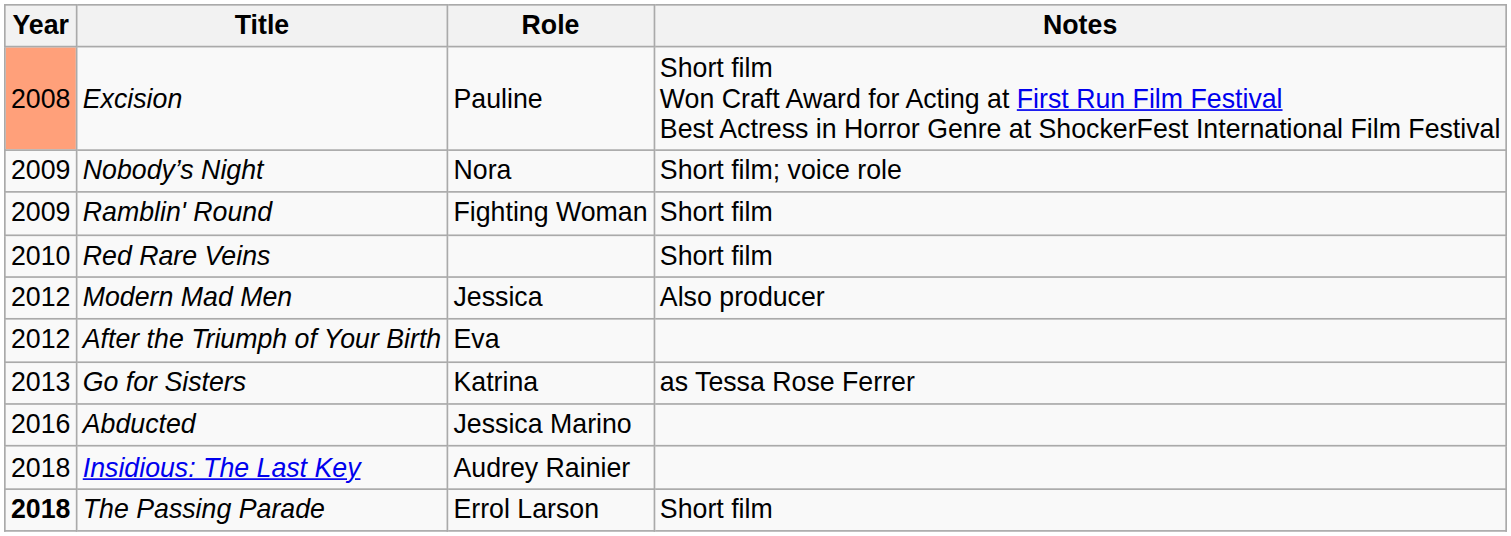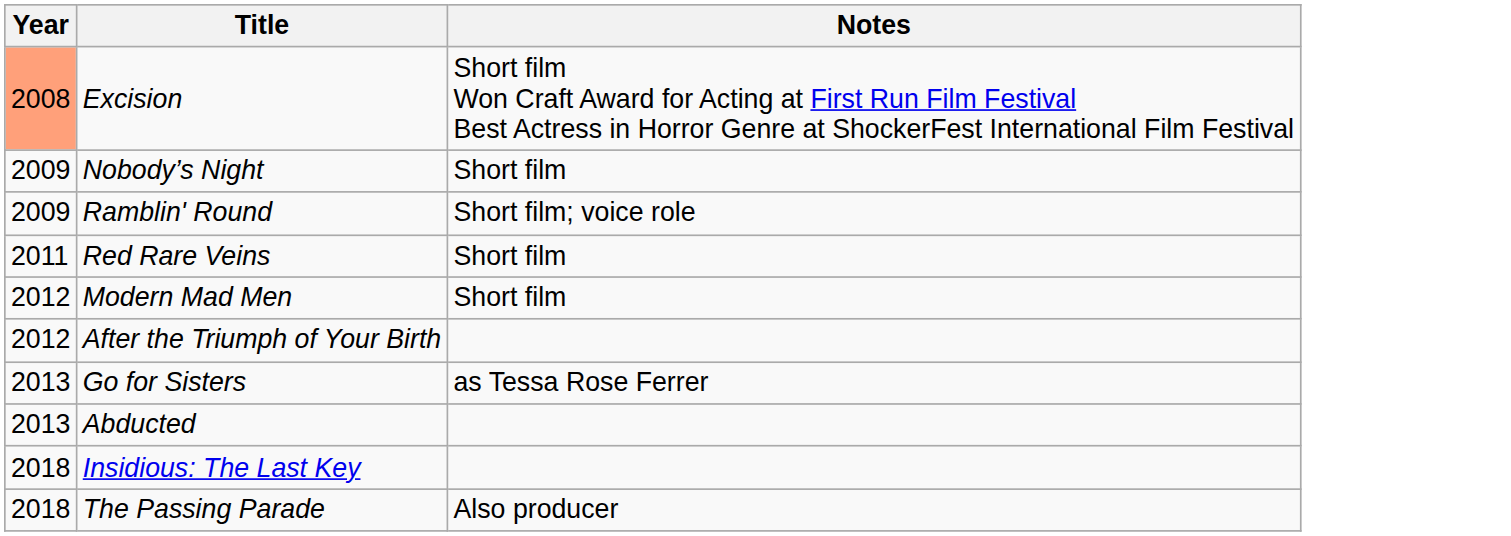- column: Role | Pauline | Nora | Fighting Woman | Jessica | Eva | Katrina | Jessica Marino | Audrey Rainier | Errol Larson
Nobody’s Night | Notes: Short film; voice role -> Short film
Ramblin' Round | Notes: Short film -> Short film; voice role
Red Rare Veins | Year: 2010 -> 2011
Modern Mad Men | Notes: Also producer -> Short film
Abducted | Year: 2016 -> 2013
The Passing Parade | Year: bold -> normal
The Passing Parade | Notes: Short film -> Also producer
